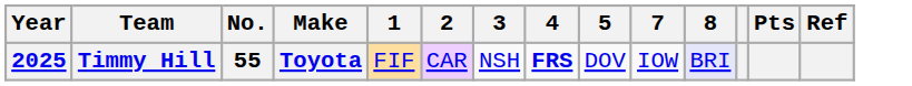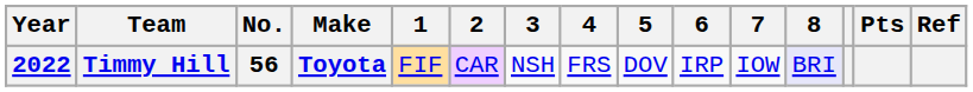+ column: 6 | IRP
Timmy Hill | Year: 2025 -> 2022
Timmy Hill | No.: 55 -> 56
Timmy Hill | 4: bold -> normal
